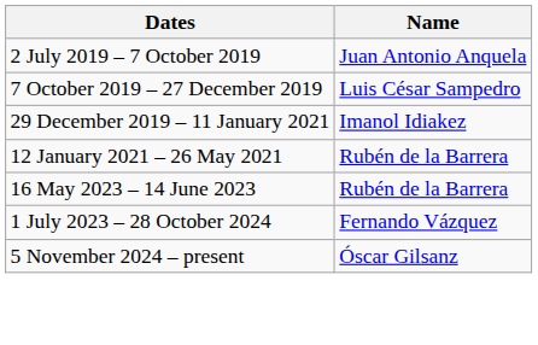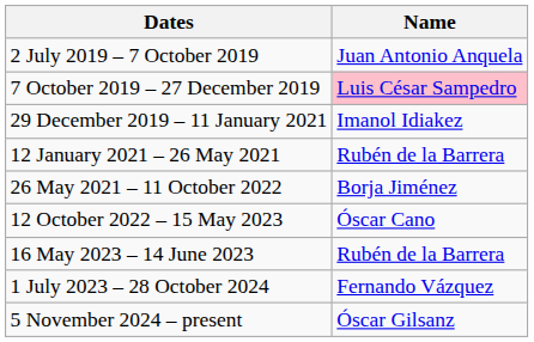7 October 2019 – 27 December 2019 | Name: no background -> pink background
+ row: 26 May 2021 – 11 October 2022 | Borja Jiménez
+ row: 12 October 2022 – 15 May 2023 | Óscar Cano
